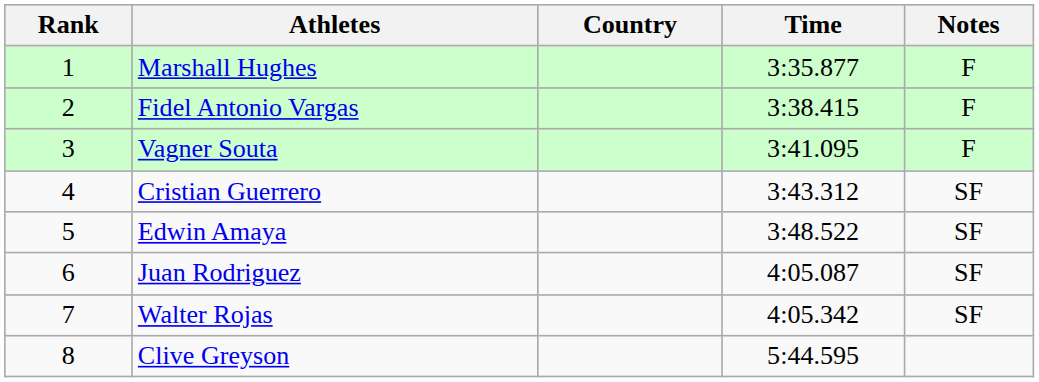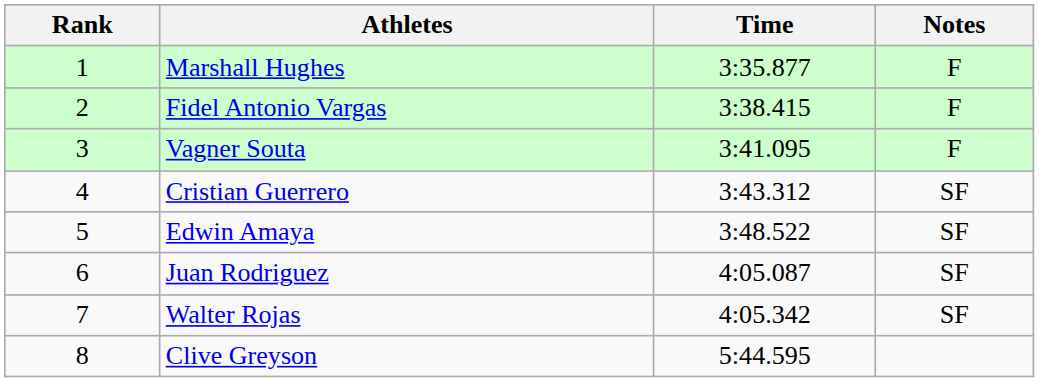- column: Country
